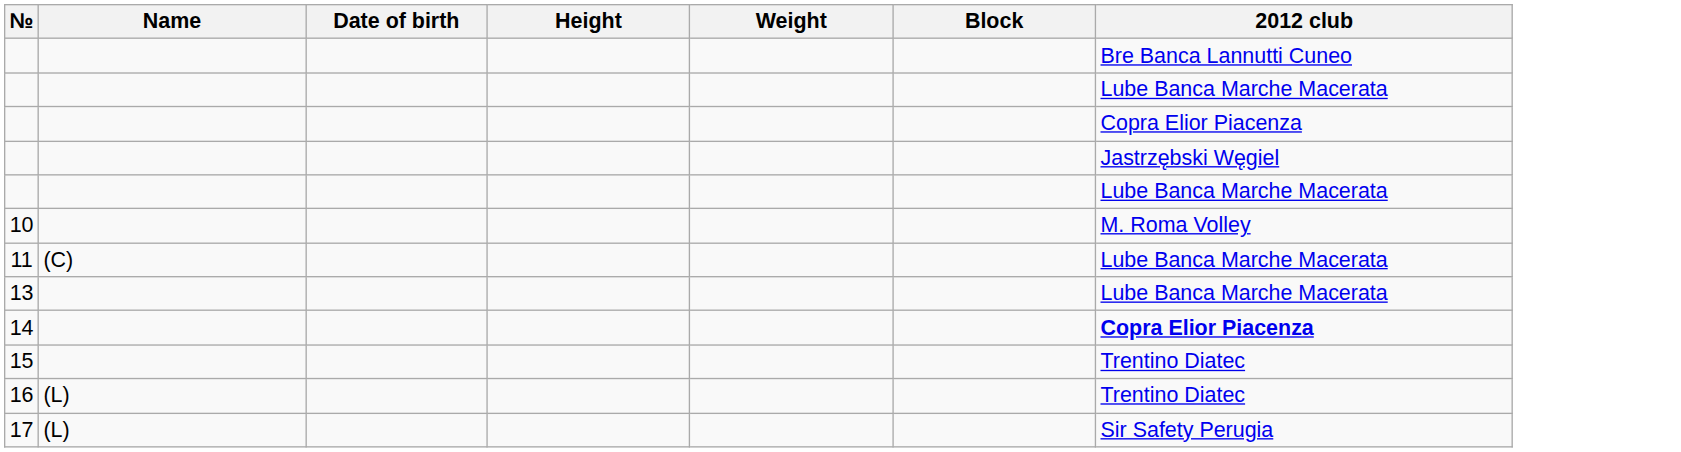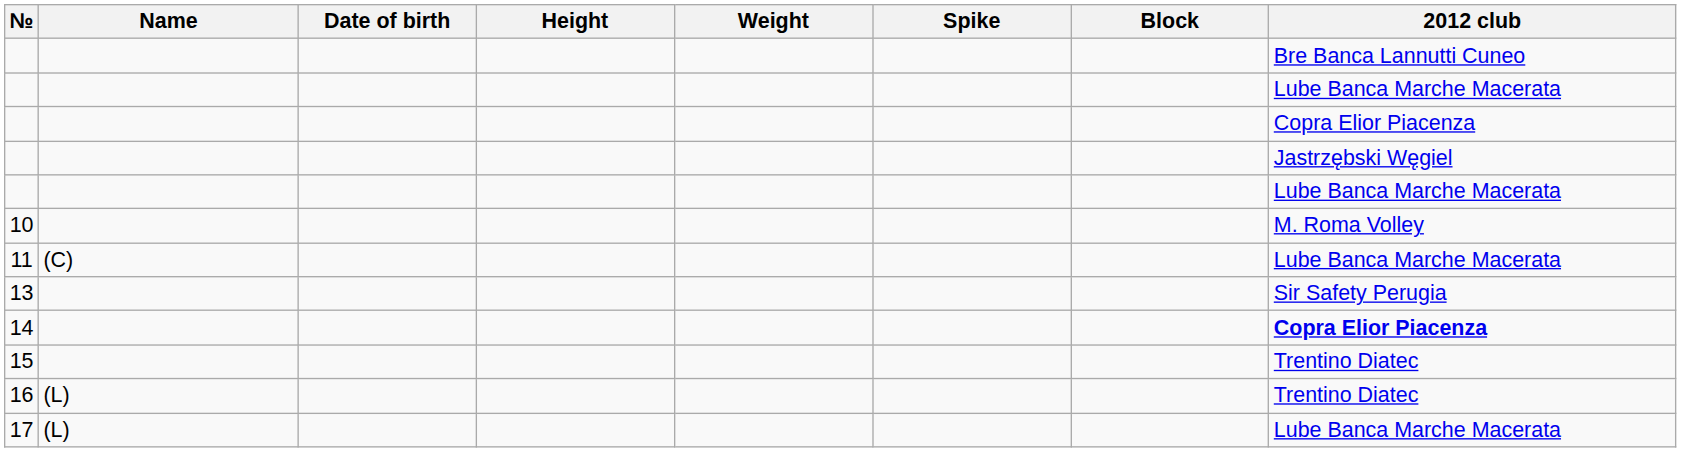+ column: Spike
13 | 2012 club: Lube Banca Marche Macerata -> Sir Safety Perugia
17 | 2012 club: Sir Safety Perugia -> Lube Banca Marche Macerata
